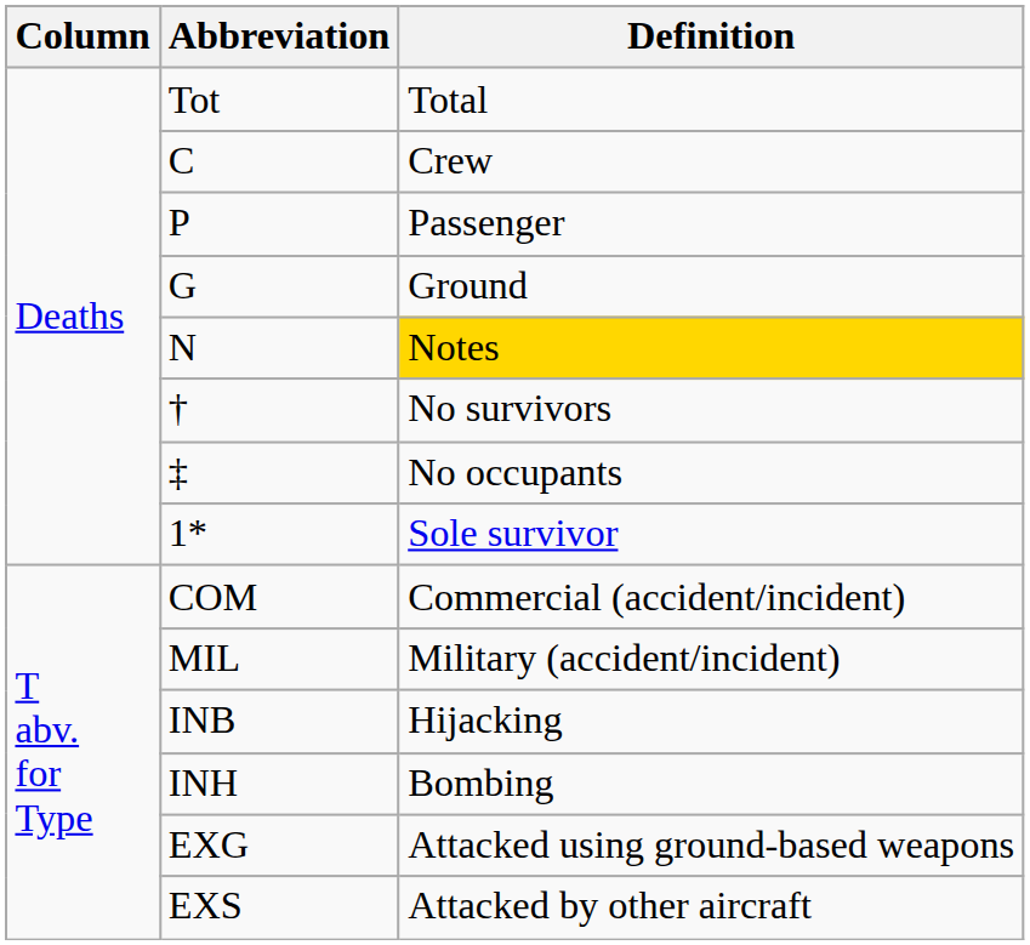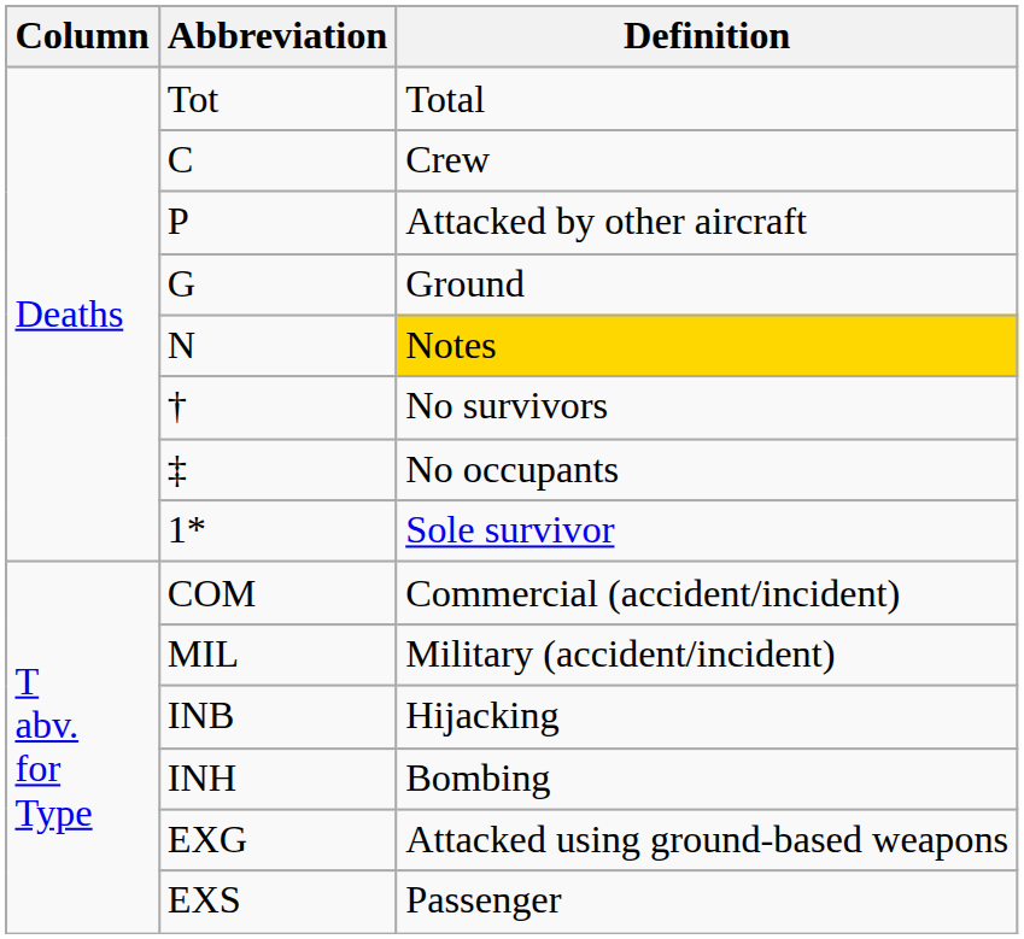P | Definition: Passenger -> Attacked by other aircraft
EXS | Definition: Attacked by other aircraft -> Passenger
